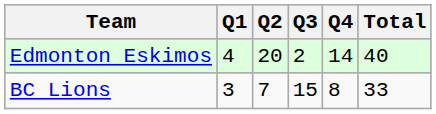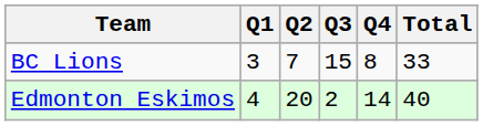rows swapped: Edmonton Eskimos <-> BC Lions
